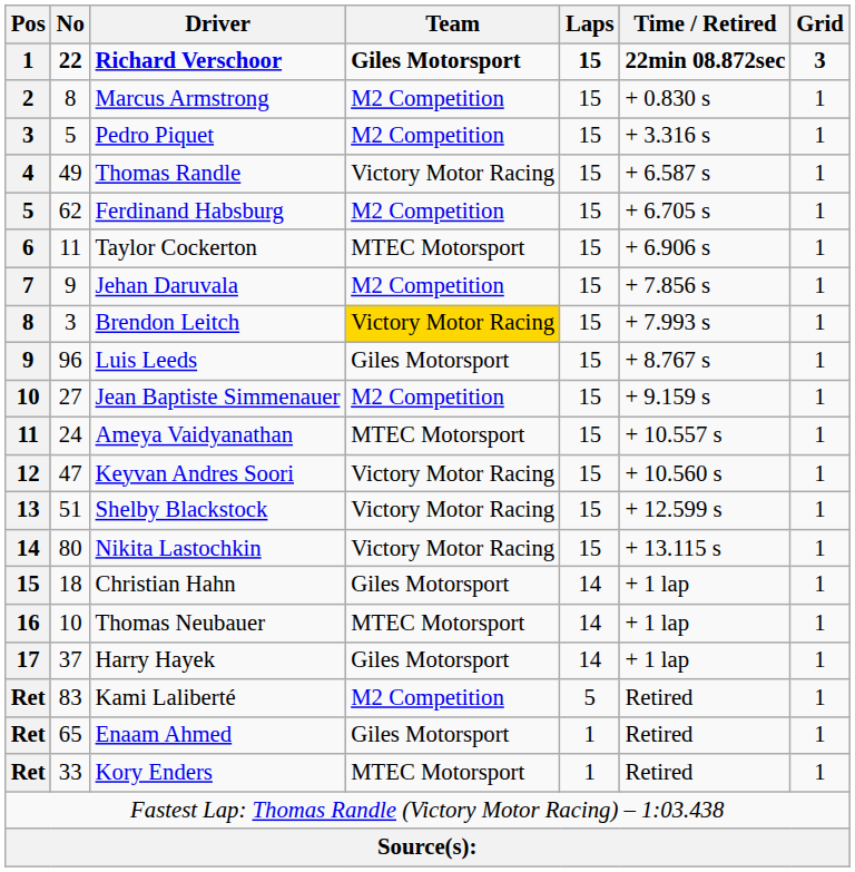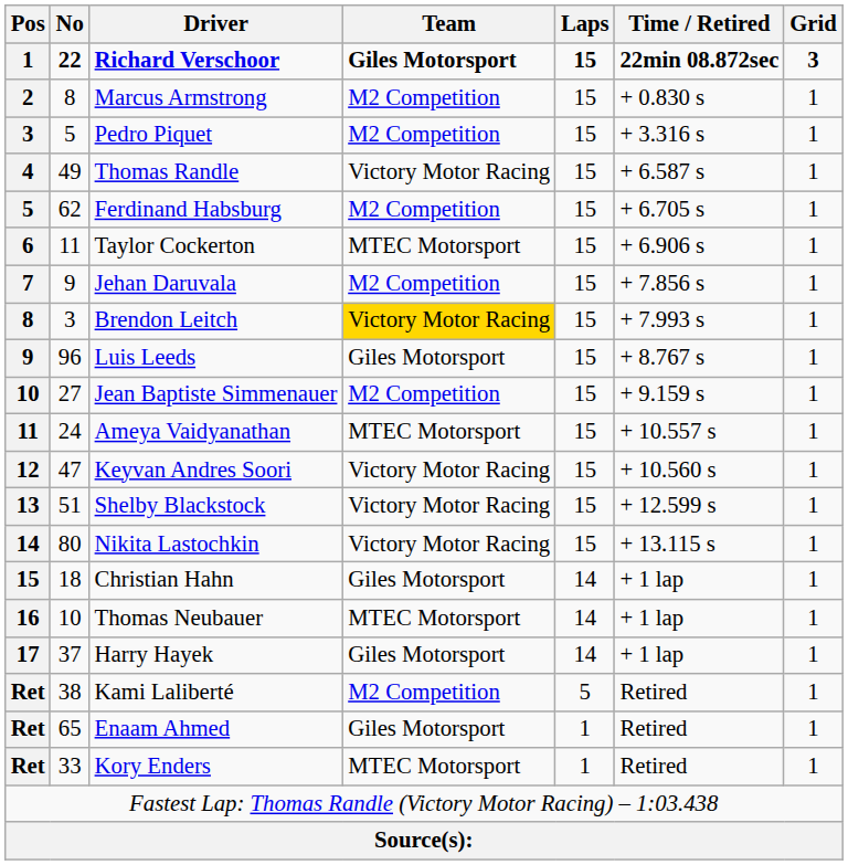Kami Laliberté | No: 83 -> 38
